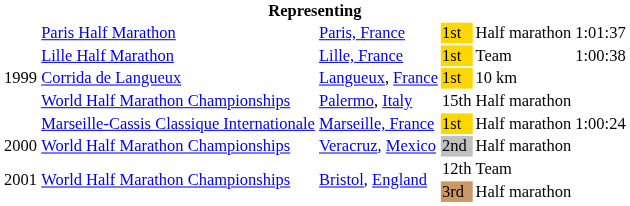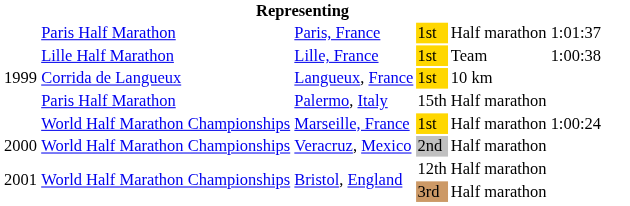Palermo, Italy | column 2: World Half Marathon Championships -> Paris Half Marathon
Marseille, France | column 2: Marseille-Cassis Classique Internationale -> World Half Marathon Championships
Bristol, England / 12th | column 5: Team -> Half marathon
